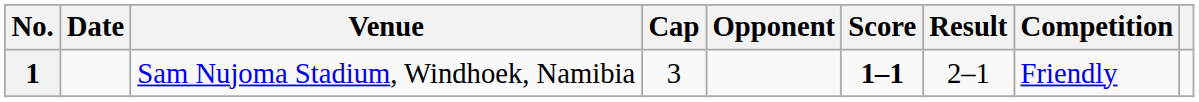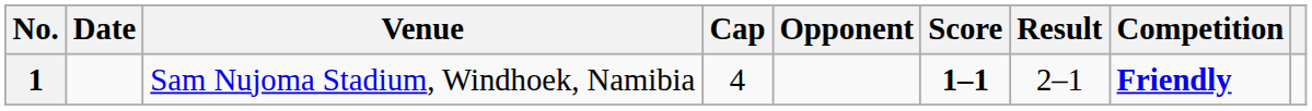1 | Cap: 3 -> 4
1 | Competition: normal -> bold
